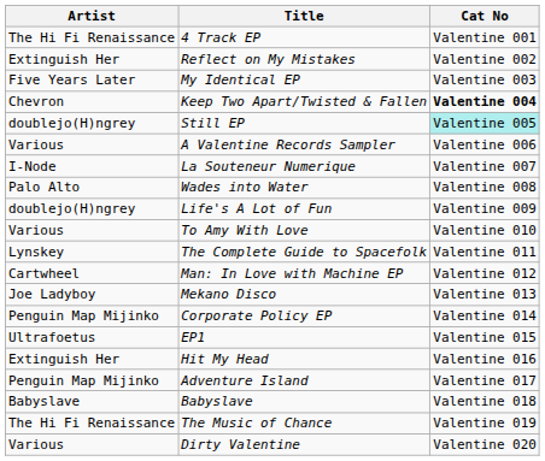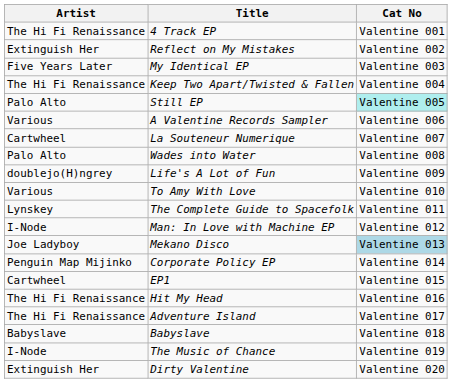Keep Two Apart/Twisted & Fallen | Artist: Chevron -> The Hi Fi Renaissance
Keep Two Apart/Twisted & Fallen | Cat No: bold -> normal
Still EP | Artist: doublejo(H)ngrey -> Palo Alto
La Souteneur Numerique | Artist: I-Node -> Cartwheel
Man: In Love with Machine EP | Artist: Cartwheel -> I-Node
Mekano Disco | Cat No: no background -> lightblue background
EP1 | Artist: Ultrafoetus -> Cartwheel
Hit My Head | Artist: Extinguish Her -> The Hi Fi Renaissance
Adventure Island | Artist: Penguin Map Mijinko -> The Hi Fi Renaissance
The Music of Chance | Artist: The Hi Fi Renaissance -> I-Node
Dirty Valentine | Artist: Various -> Extinguish Her
